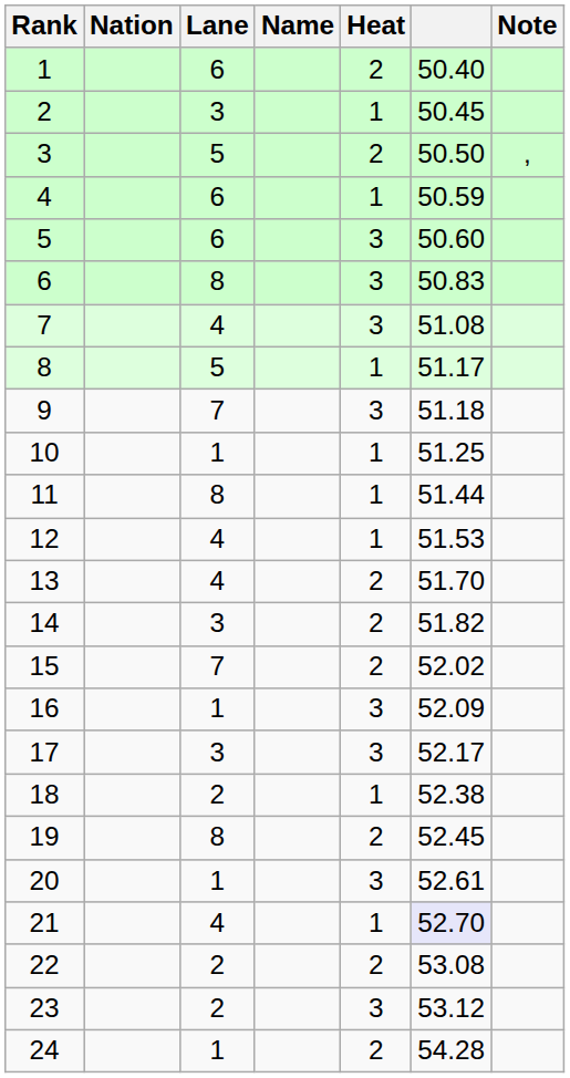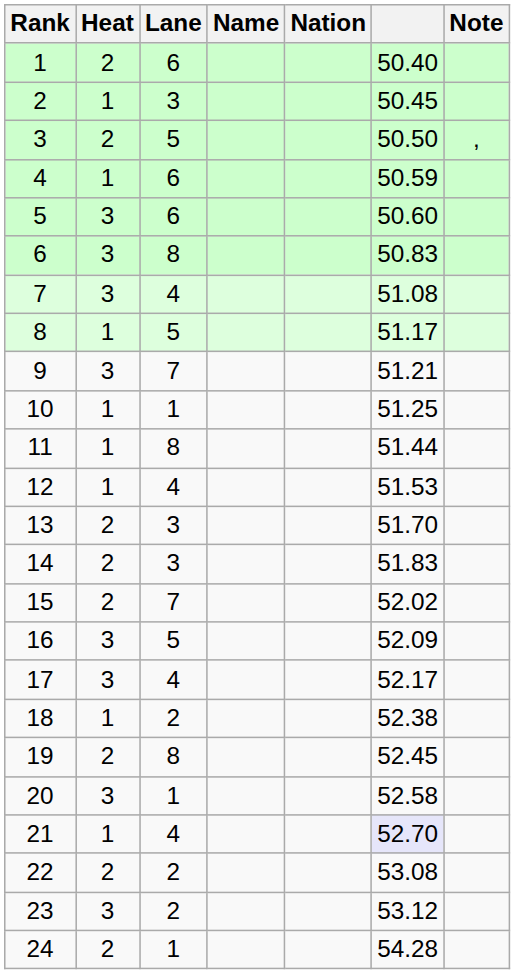columns swapped: Heat <-> Nation
9 | column 6: 51.18 -> 51.21
13 | Lane: 4 -> 3
14 | column 6: 51.82 -> 51.83
16 | Lane: 1 -> 5
17 | Lane: 3 -> 4
20 | column 6: 52.61 -> 52.58
